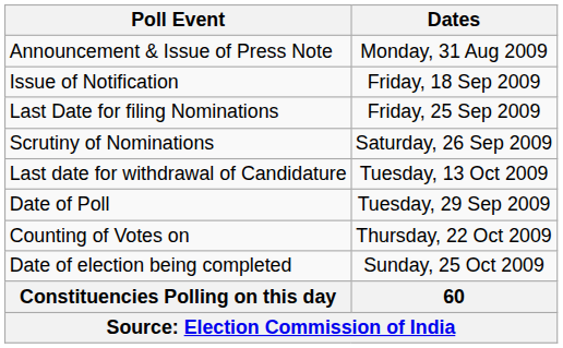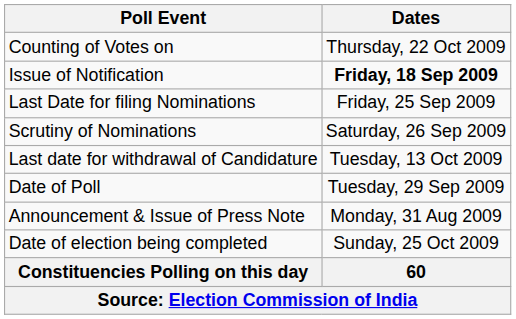rows swapped: Announcement & Issue of Press Note <-> Counting of Votes on
Issue of Notification | Dates: normal -> bold
